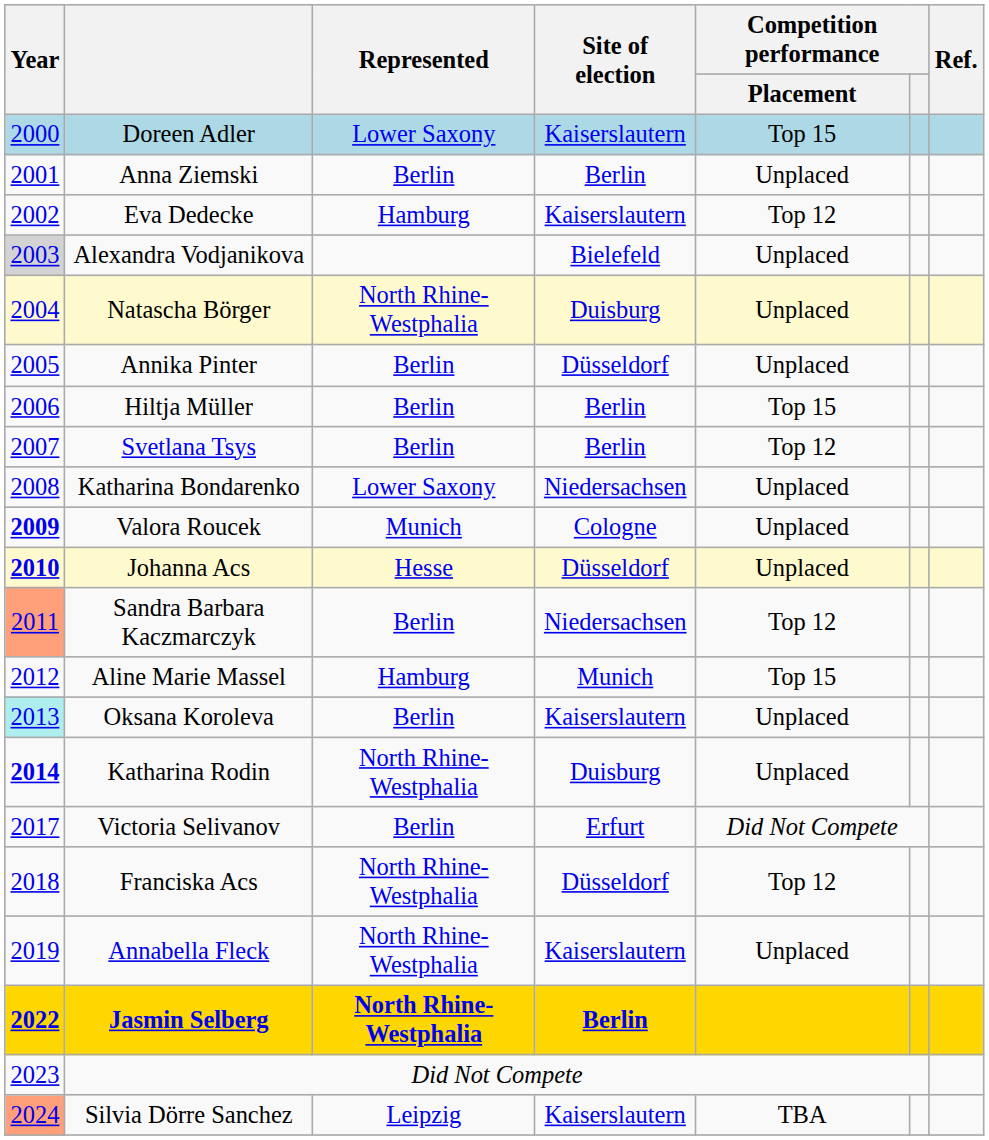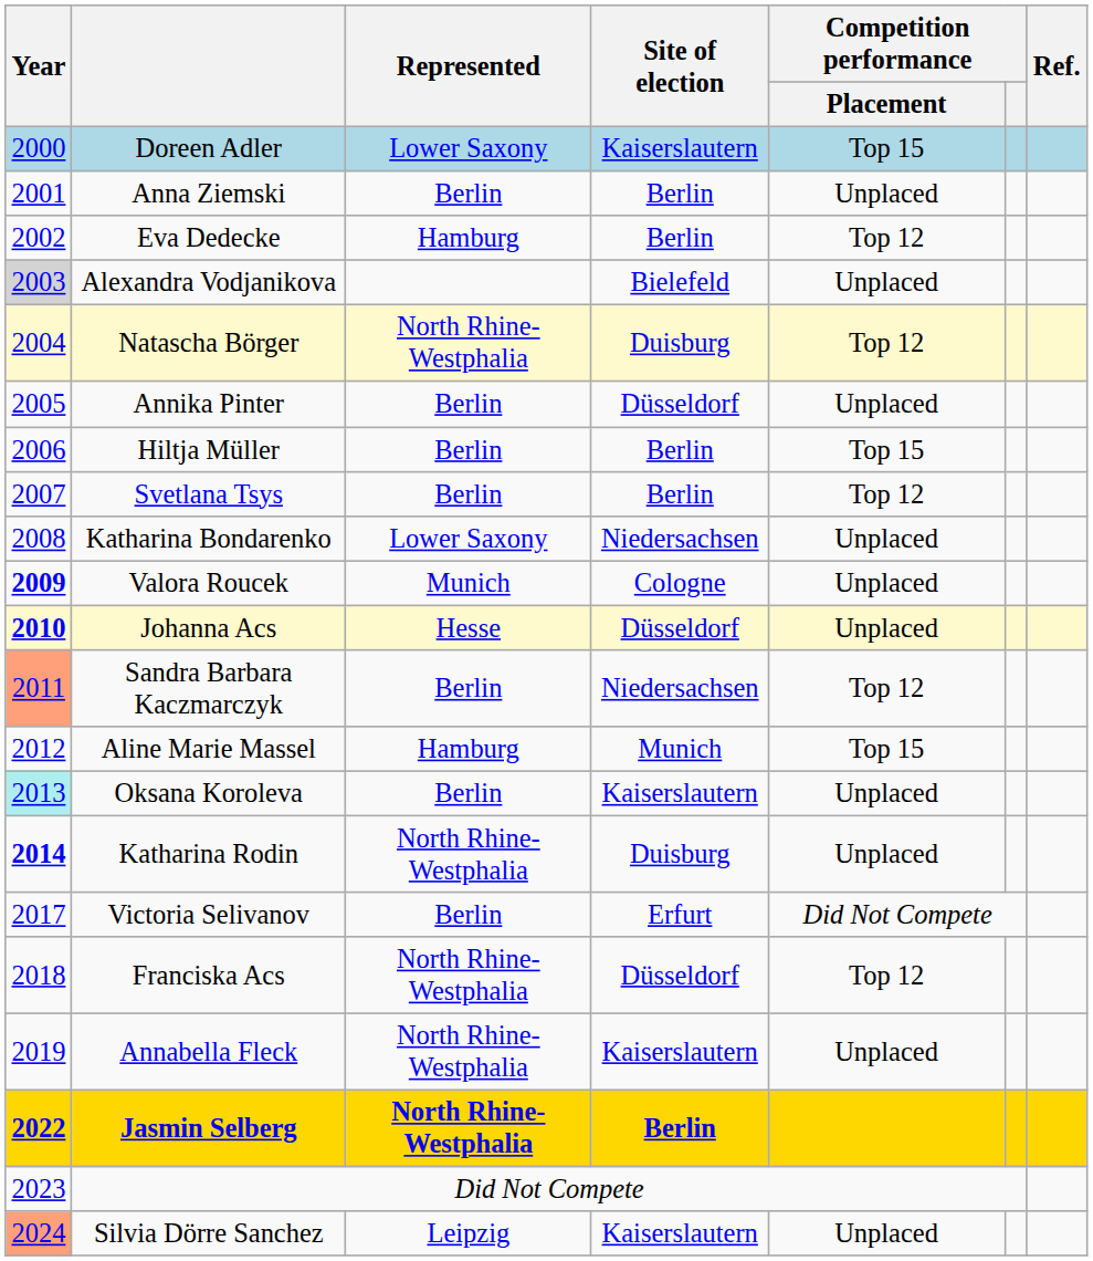Eva Dedecke | Site of election: Kaiserslautern -> Berlin
Natascha Börger | Competition performance / Placement: Unplaced -> Top 12
Silvia Dörre Sanchez | Competition performance / Placement: TBA -> Unplaced
